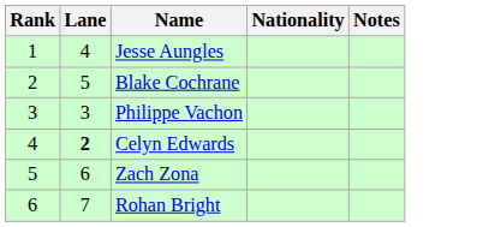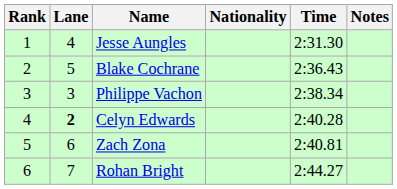+ column: Time | 2:31.30 | 2:36.43 | 2:38.34 | 2:40.28 | 2:40.81 | 2:44.27
